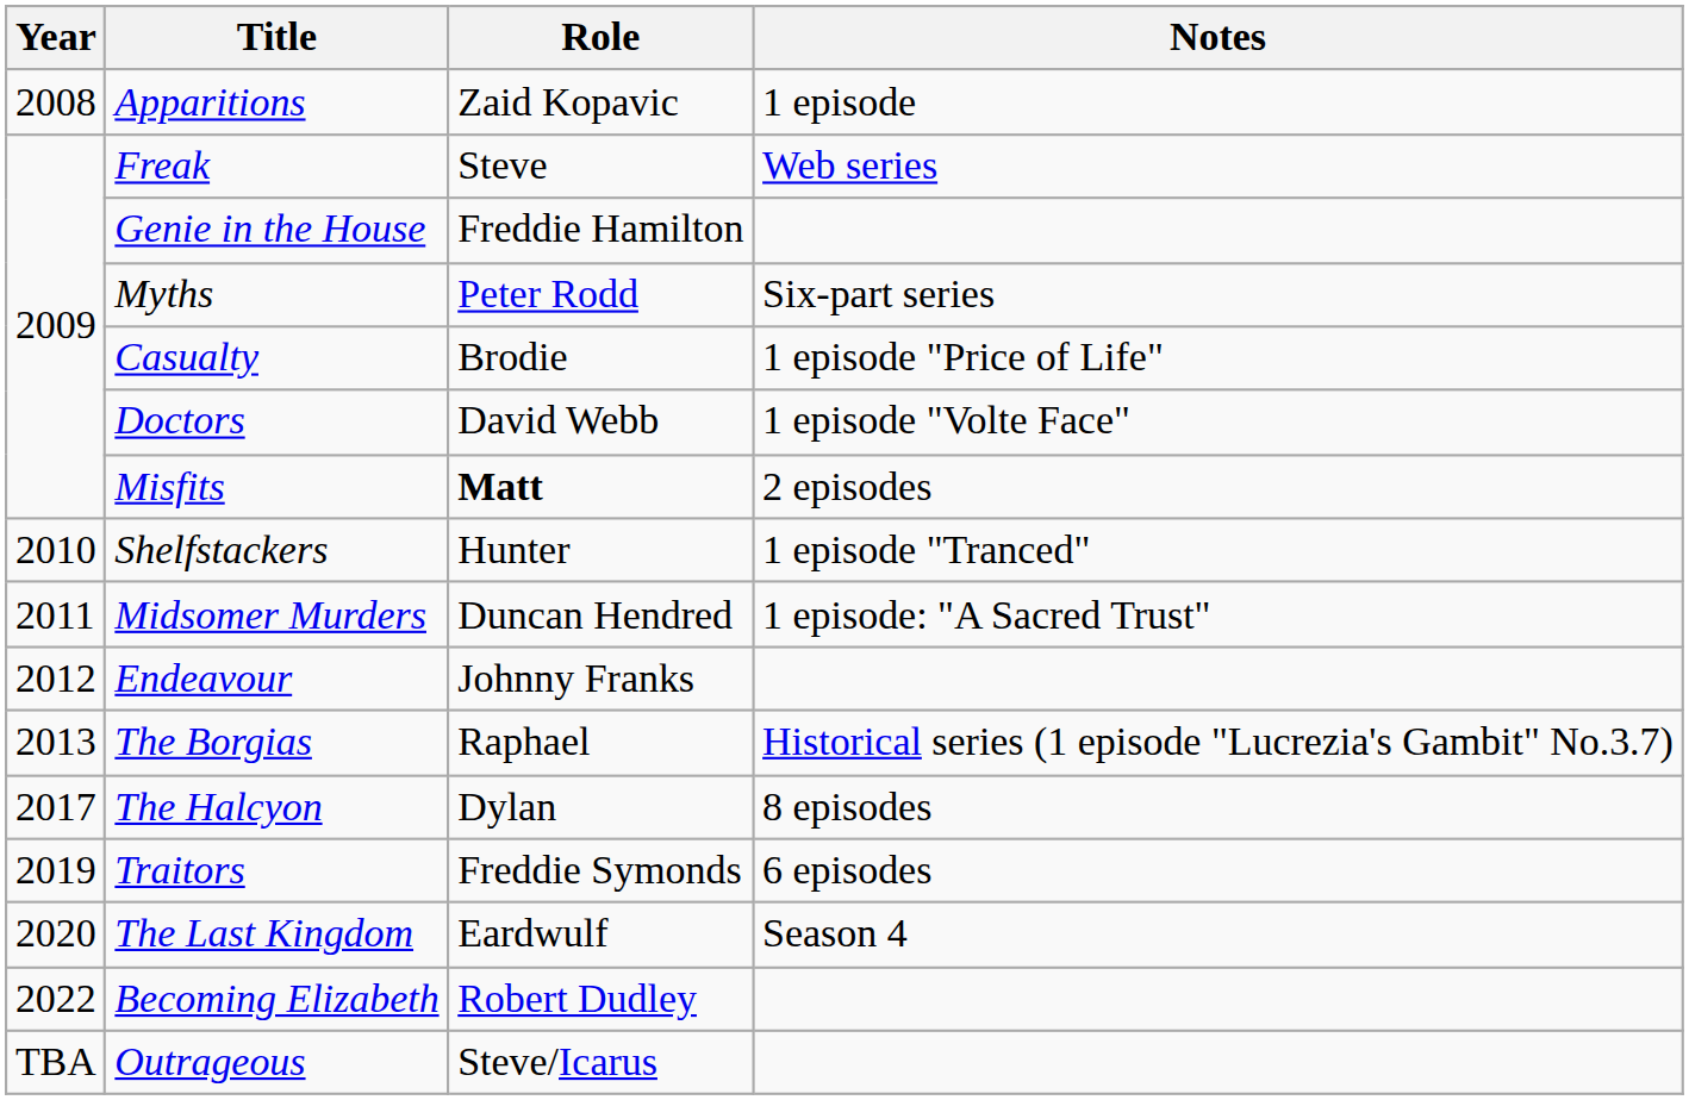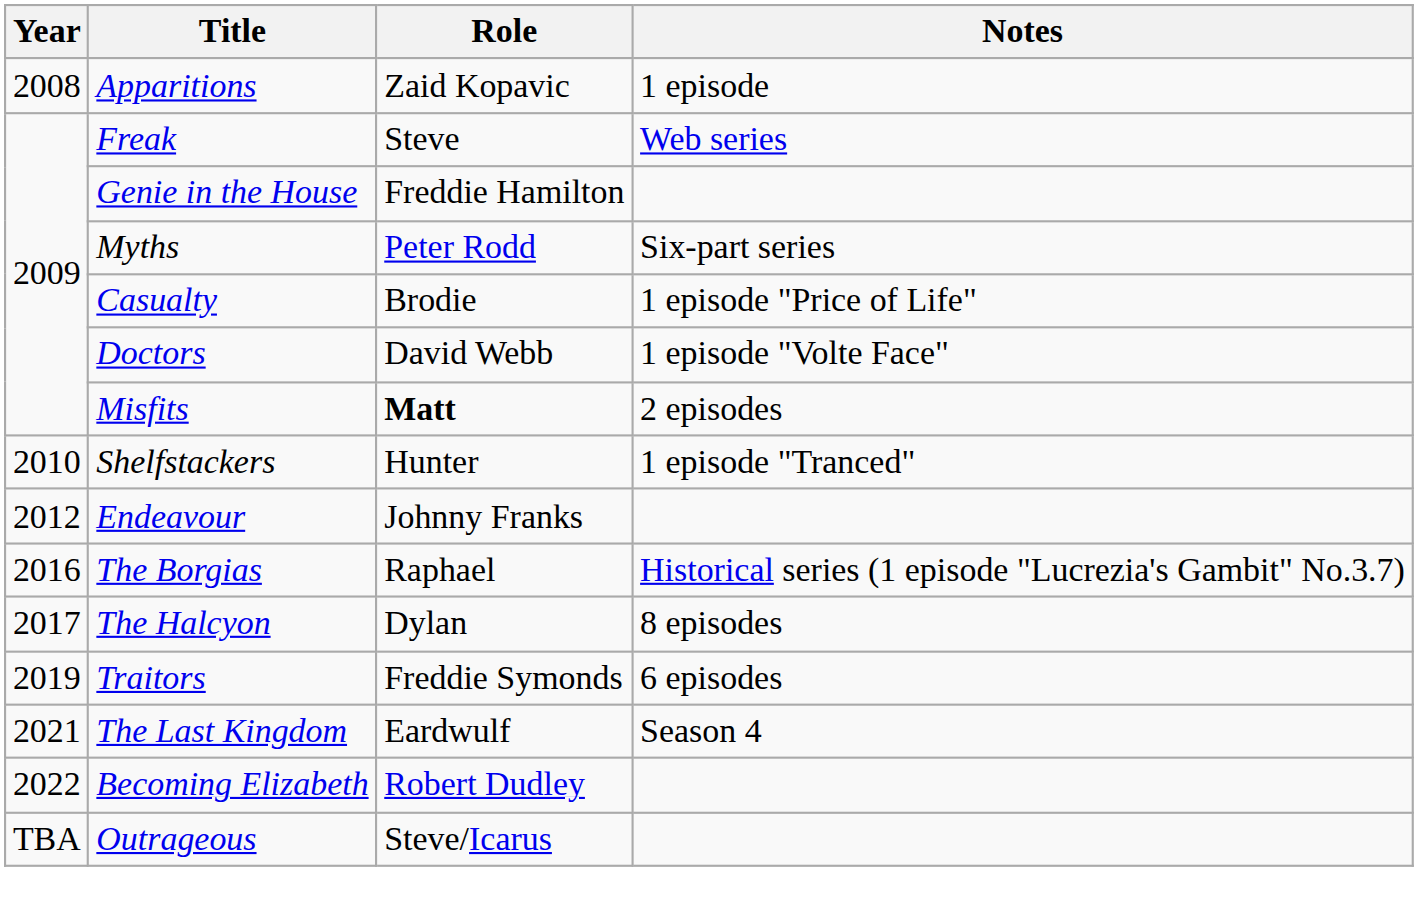- row: 2011 | Midsomer Murders | Duncan Hendred | 1 episode: "A Sacred Trust"
The Borgias | Year: 2013 -> 2016
The Last Kingdom | Year: 2020 -> 2021
